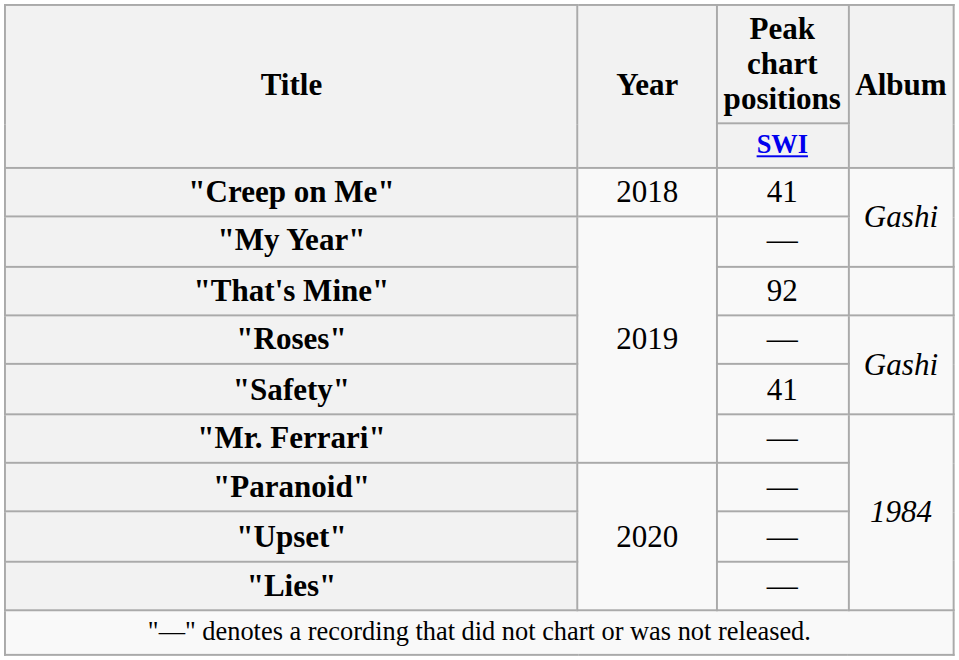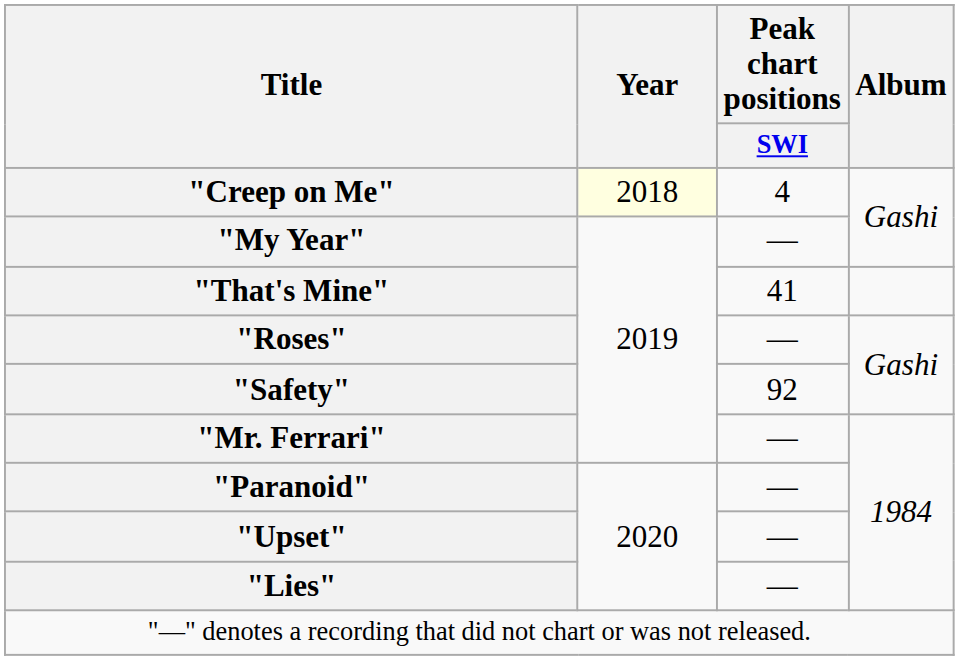"Creep on Me" | Year: no background -> lightyellow background
"Creep on Me" | Peak chart positions / SWI: 41 -> 4
"That's Mine" | Peak chart positions / SWI: 92 -> 41
"Safety" | Peak chart positions / SWI: 41 -> 92
